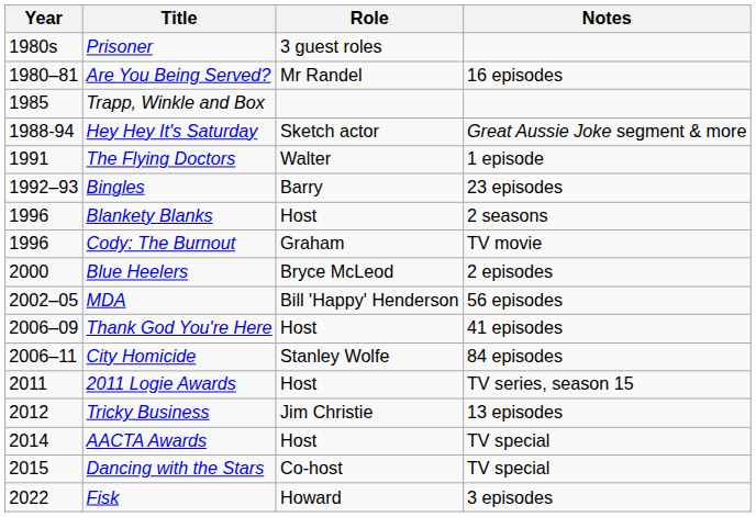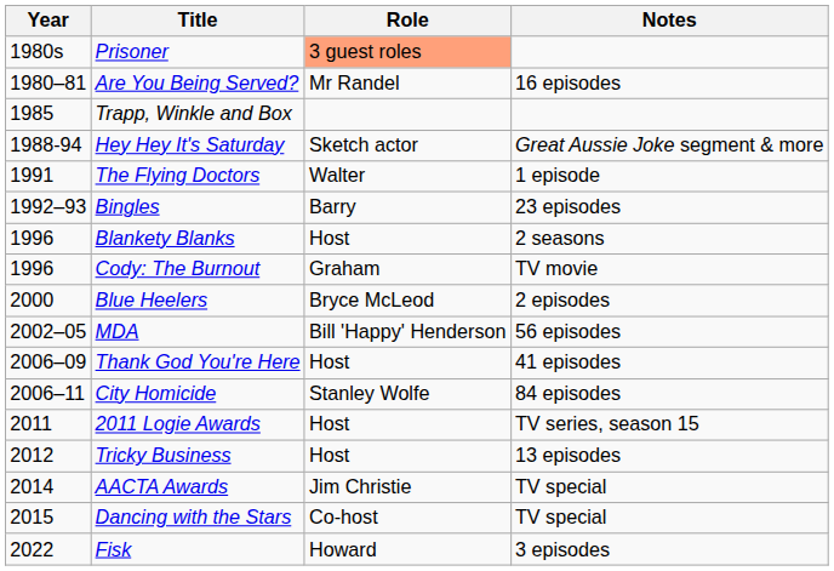Prisoner | Role: no background -> lightsalmon background
Tricky Business | Role: Jim Christie -> Host
AACTA Awards | Role: Host -> Jim Christie
